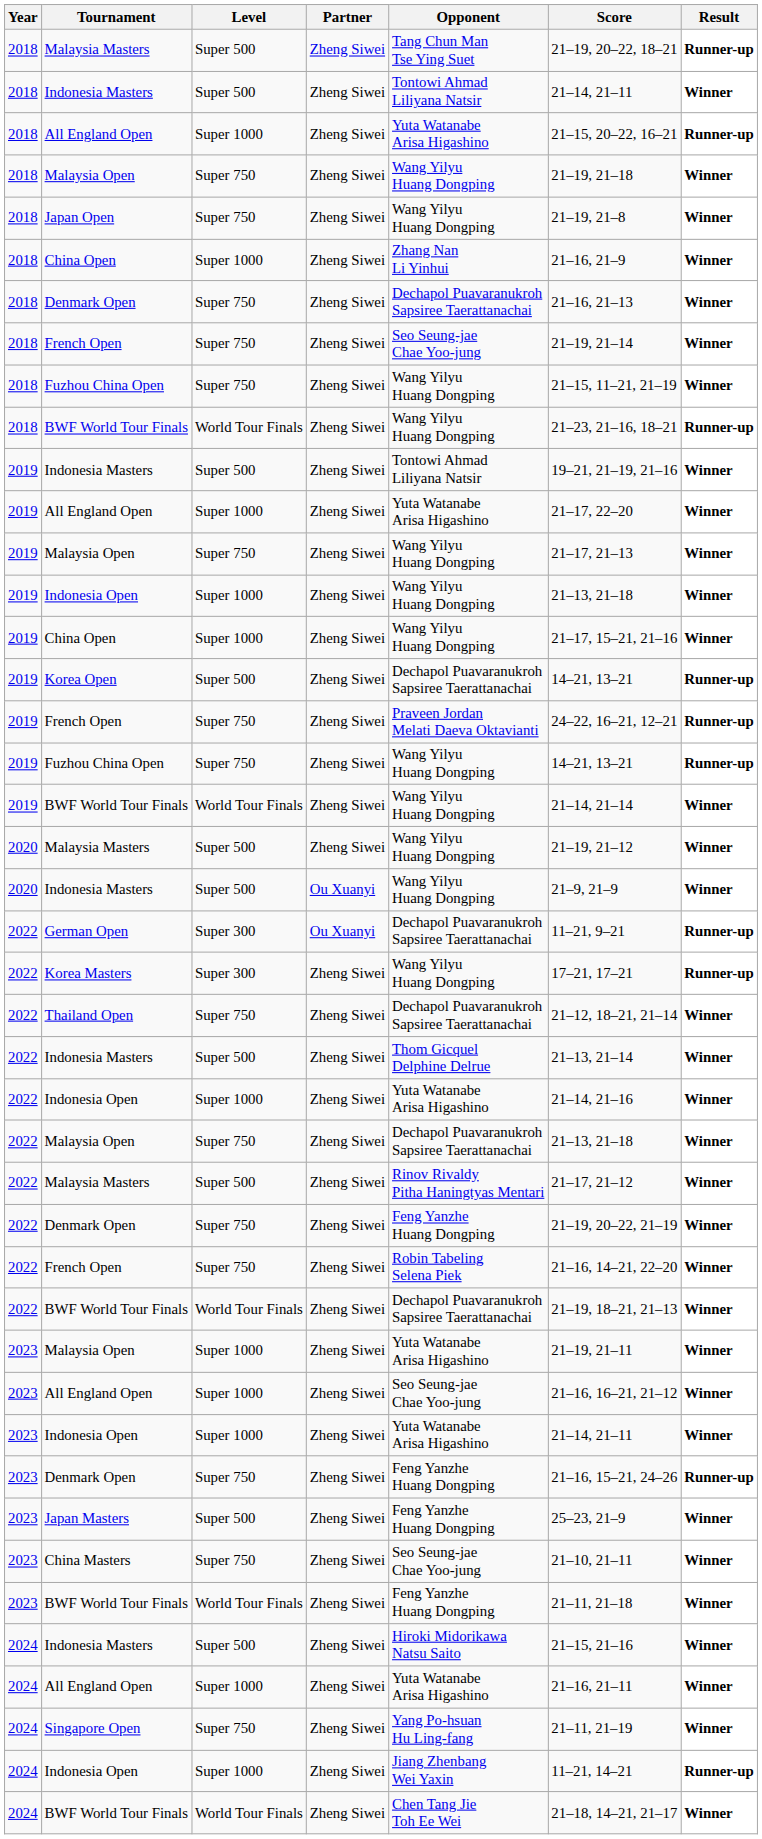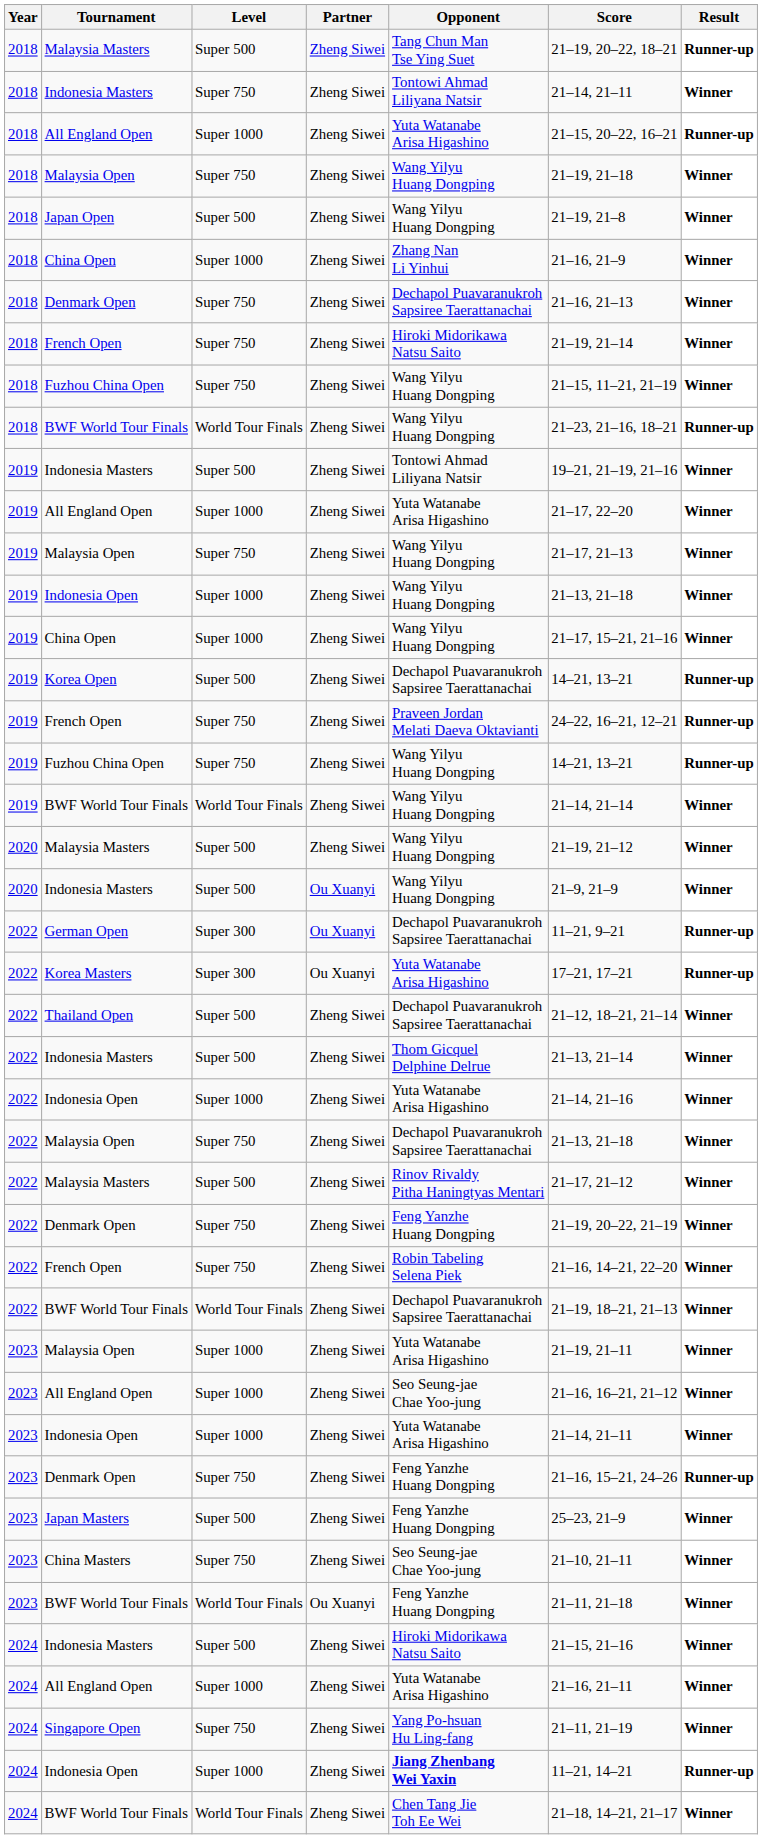2018 / Indonesia Masters | Level: Super 500 -> Super 750
Japan Open | Level: Super 750 -> Super 500
2018 / French Open | Opponent: Seo Seung-jae Chae Yoo-jung -> Hiroki Midorikawa Natsu Saito
Korea Masters | Partner: Zheng Siwei -> Ou Xuanyi
Korea Masters | Opponent: Wang Yilyu Huang Dongping -> Yuta Watanabe Arisa Higashino
Thailand Open | Level: Super 750 -> Super 500
2023 / BWF World Tour Finals | Partner: Zheng Siwei -> Ou Xuanyi
2024 / Indonesia Open | Opponent: normal -> bold
